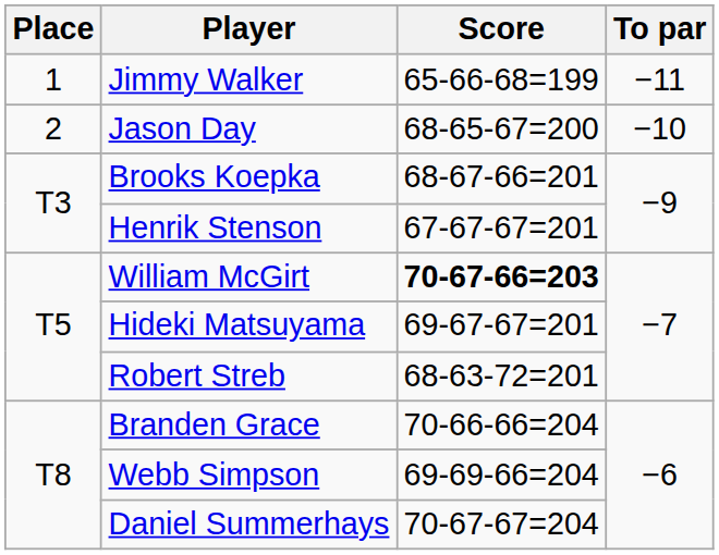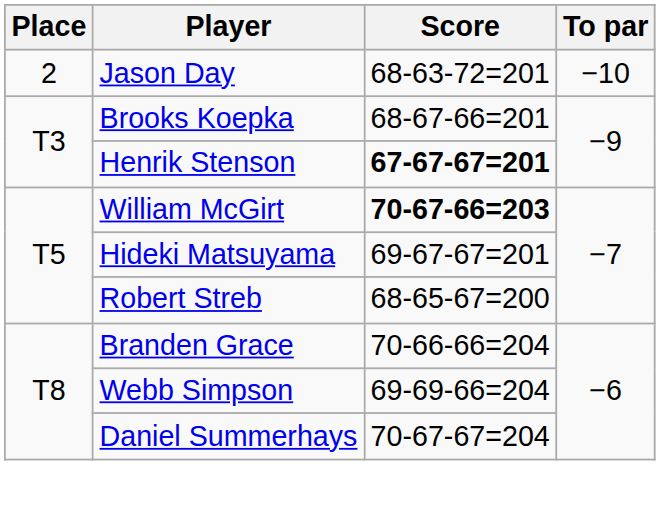- row: 1 | Jimmy Walker | 65-66-68=199 | −11
Jason Day | Score: 68-65-67=200 -> 68-63-72=201
Henrik Stenson | Score: normal -> bold
Robert Streb | Score: 68-63-72=201 -> 68-65-67=200
